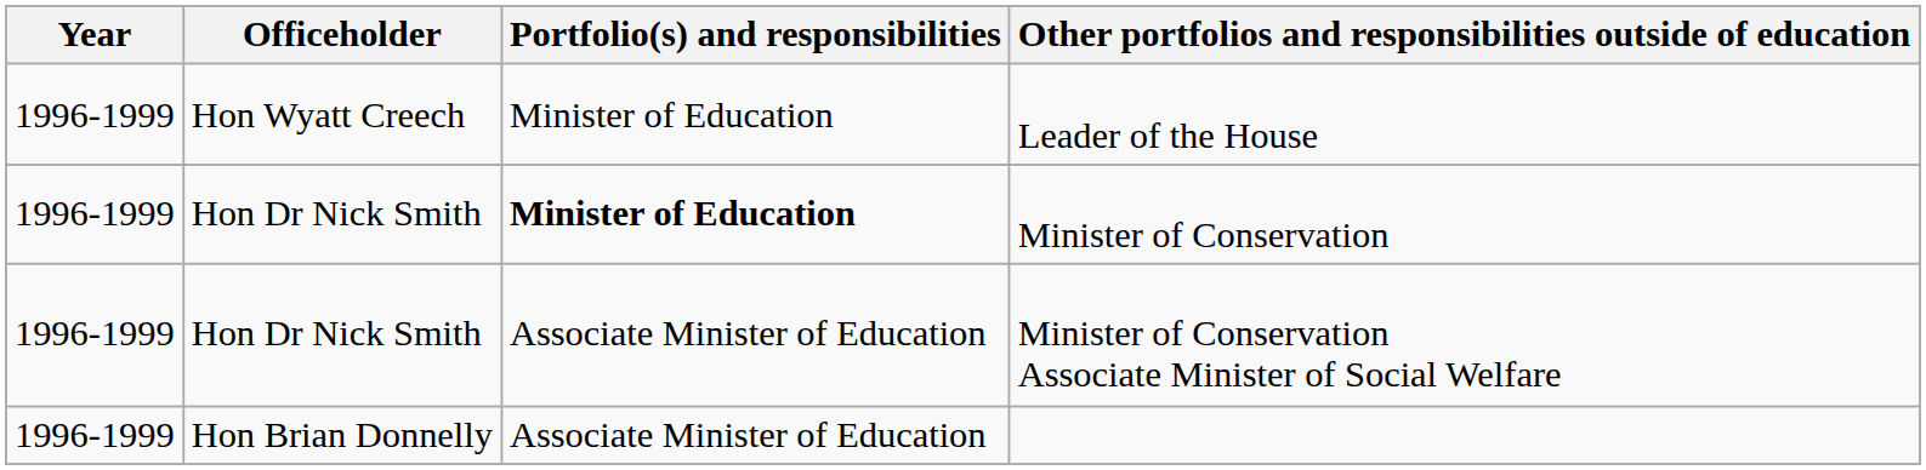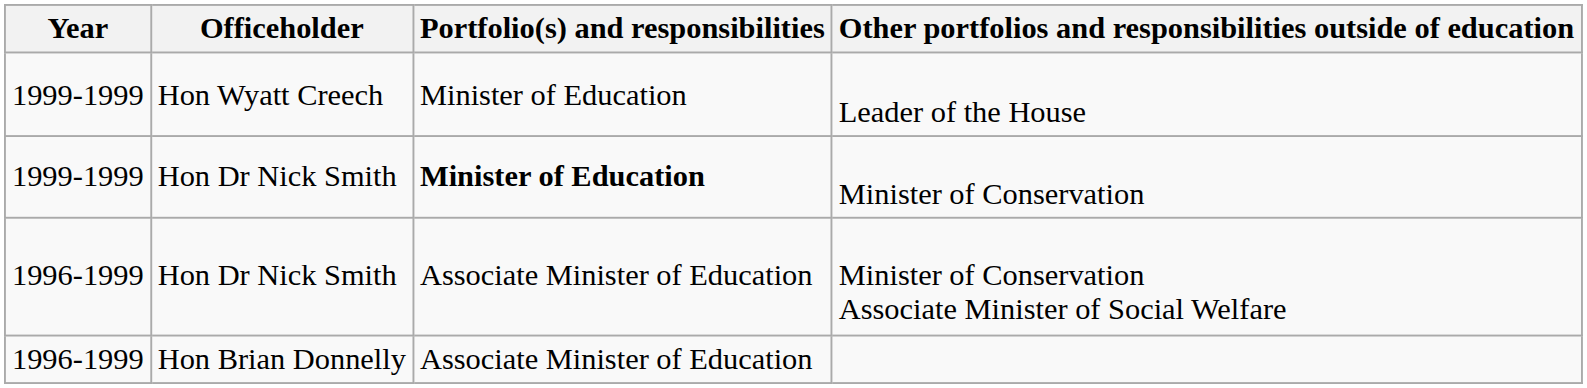Leader of the House | Year: 1996-1999 -> 1999-1999
Minister of Conservation | Year: 1996-1999 -> 1999-1999
